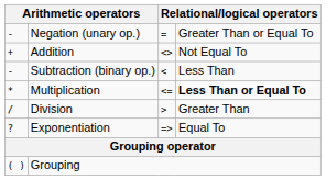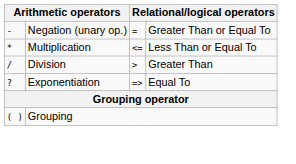- row: + | Addition | <> | Not Equal To
- row: - | Subtraction (binary op.) | < | Less Than
Multiplication | column 4: bold -> normal
